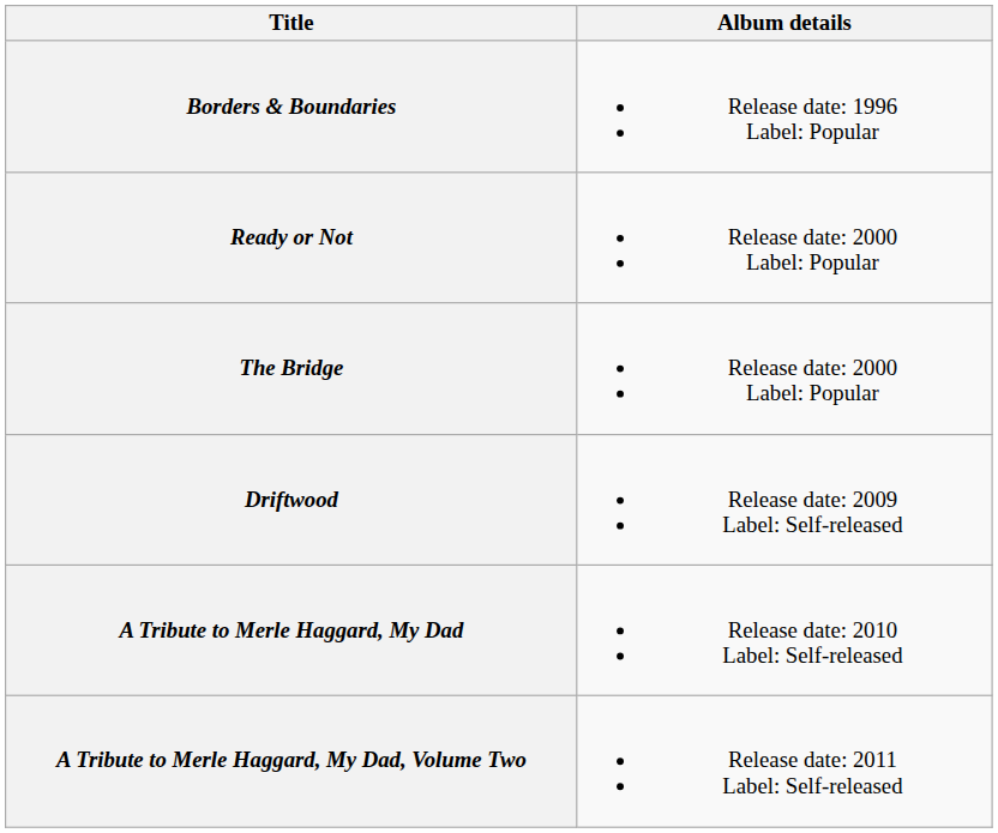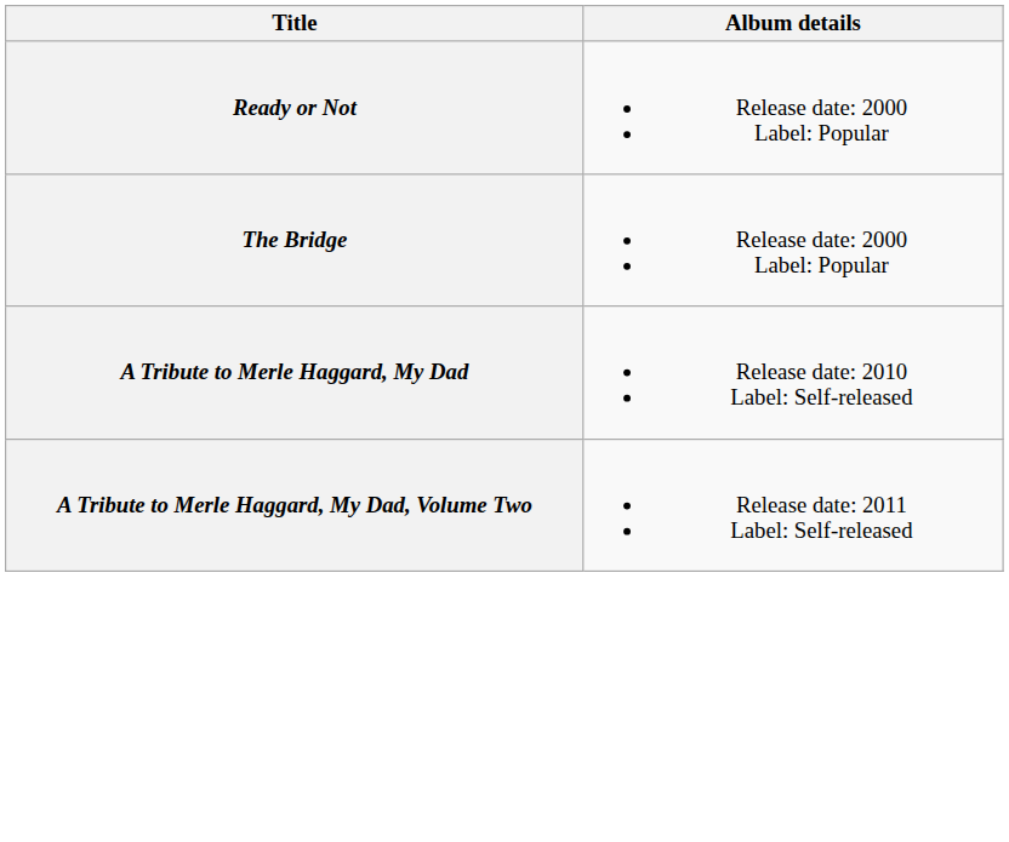- row: Borders & Boundaries | Release date: 1996 Label: Popular
- row: Driftwood | Release date: 2009 Label: Self-released
